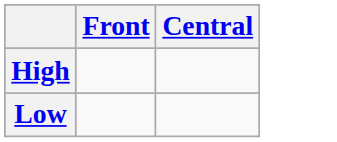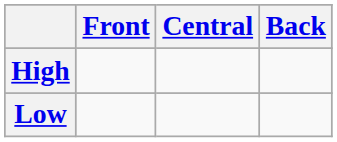+ column: Back
